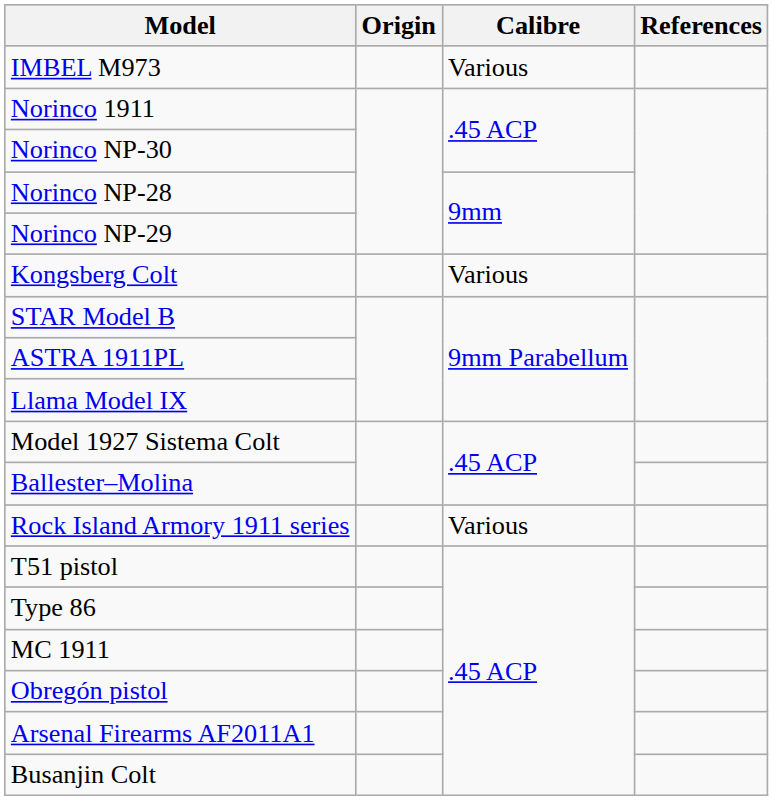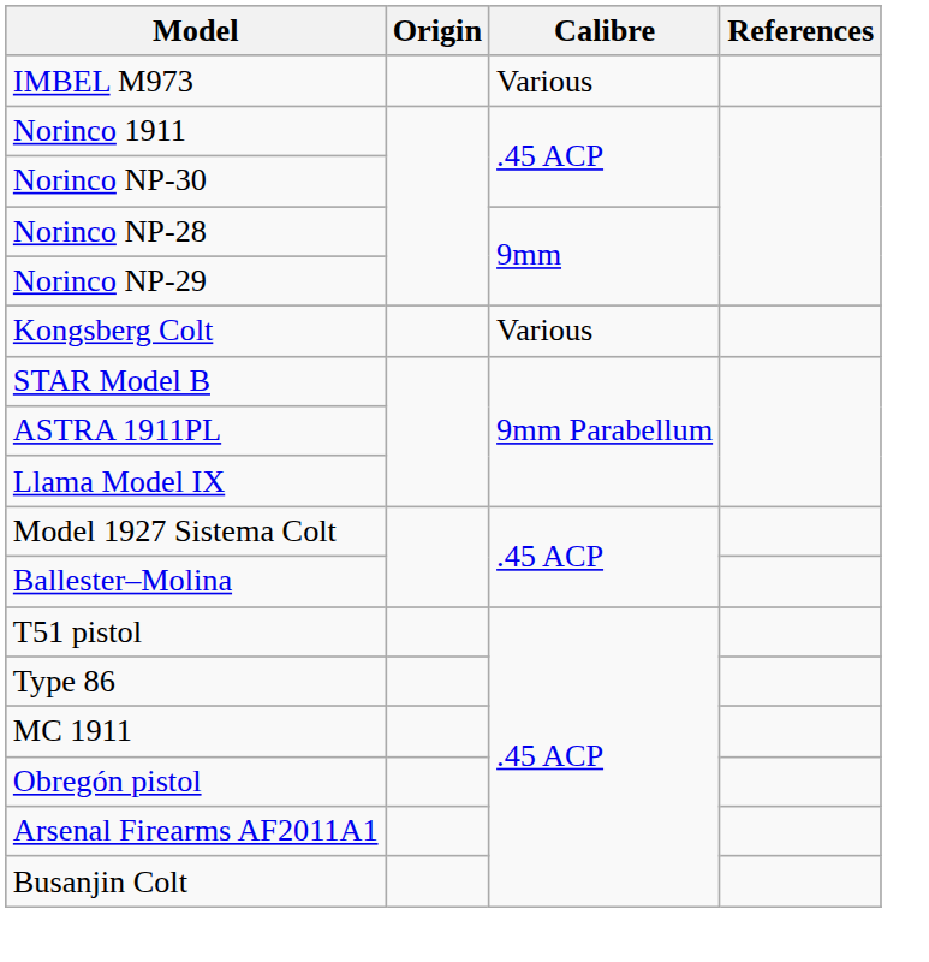- row: Rock Island Armory 1911 series | Various
